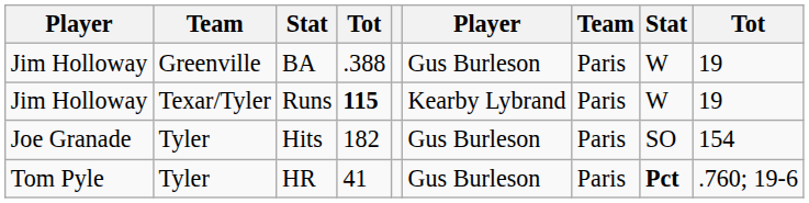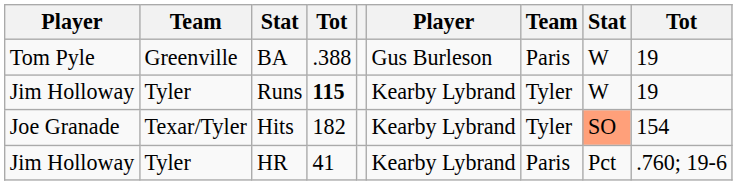BA | column 1: Jim Holloway -> Tom Pyle
Runs | column 2: Texar/Tyler -> Tyler
Runs | column 7: Paris -> Tyler
Hits | column 2: Tyler -> Texar/Tyler
Hits | column 6: Gus Burleson -> Kearby Lybrand
Hits | column 7: Paris -> Tyler
Hits | column 8: no background -> lightsalmon background
HR | column 1: Tom Pyle -> Jim Holloway
HR | column 6: Gus Burleson -> Kearby Lybrand
HR | column 8: bold -> normal
